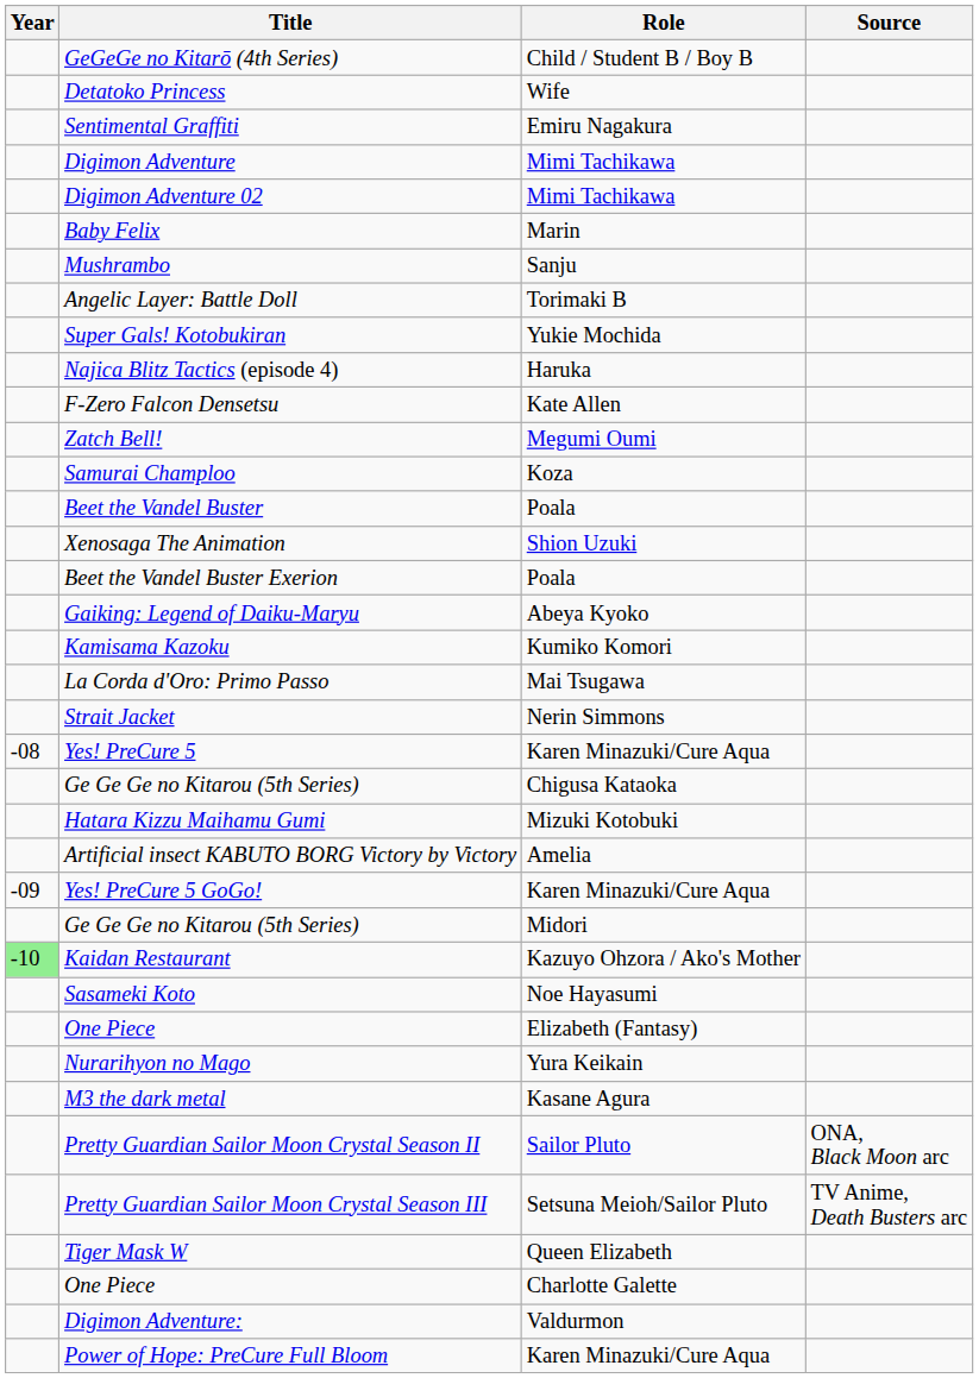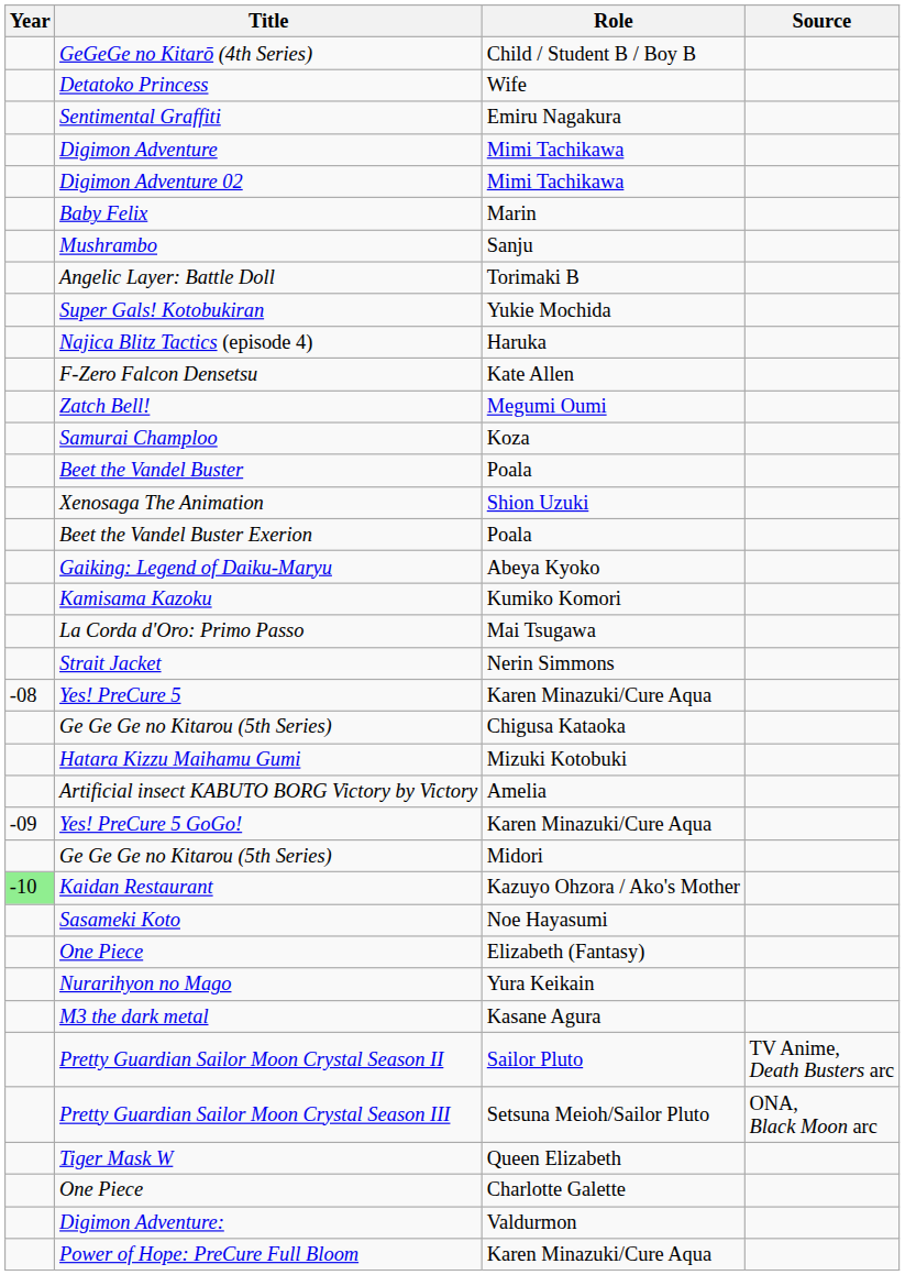Pretty Guardian Sailor Moon Crystal Season II | Source: ONA, Black Moon arc -> TV Anime, Death Busters arc
Pretty Guardian Sailor Moon Crystal Season III | Source: TV Anime, Death Busters arc -> ONA, Black Moon arc
